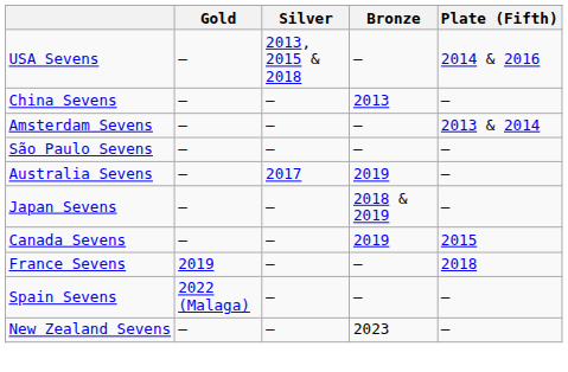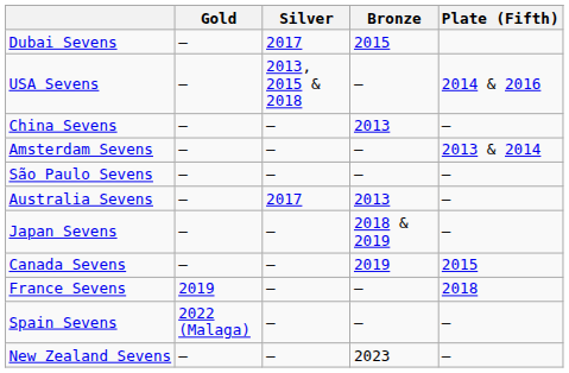+ row: Dubai Sevens | — | 2017 | 2015
Australia Sevens | Bronze: 2019 -> 2013
